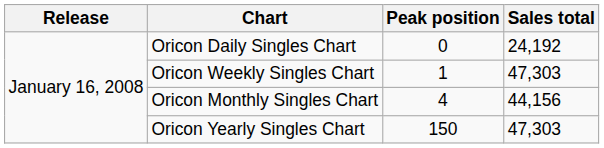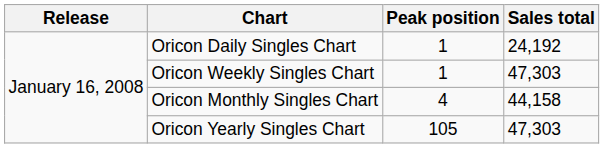Oricon Daily Singles Chart | Peak position: 0 -> 1
Oricon Monthly Singles Chart | Sales total: 44,156 -> 44,158
Oricon Yearly Singles Chart | Peak position: 150 -> 105
